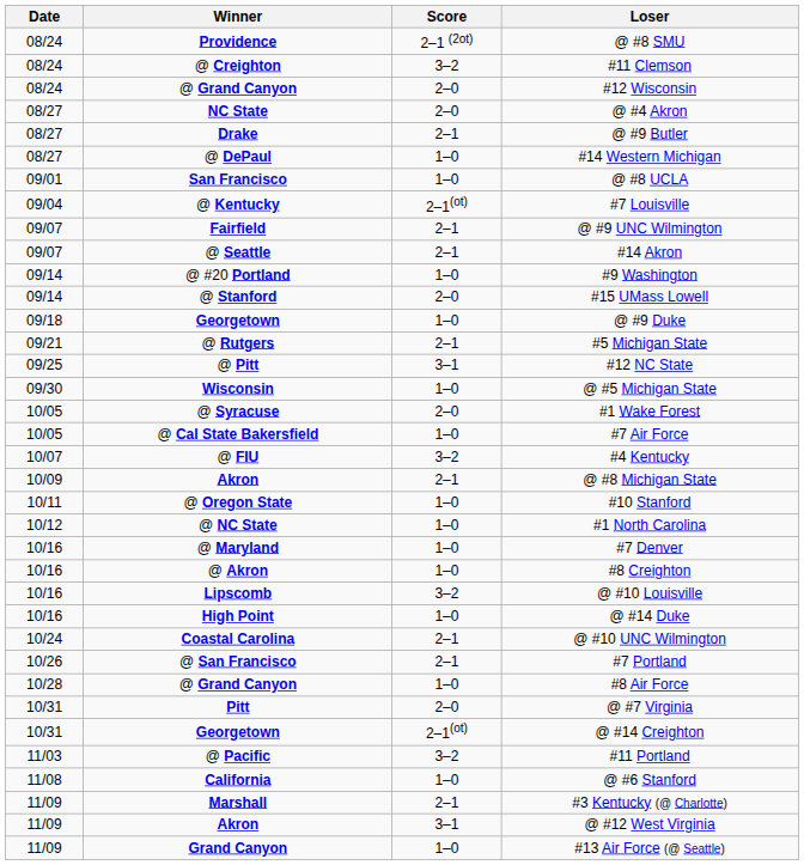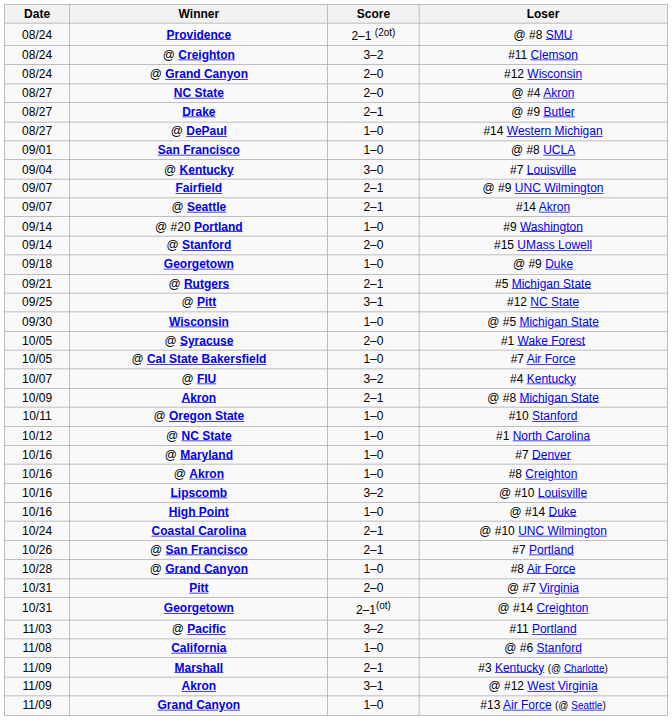#7 Louisville | Score: 2–1(ot) -> 3–0
